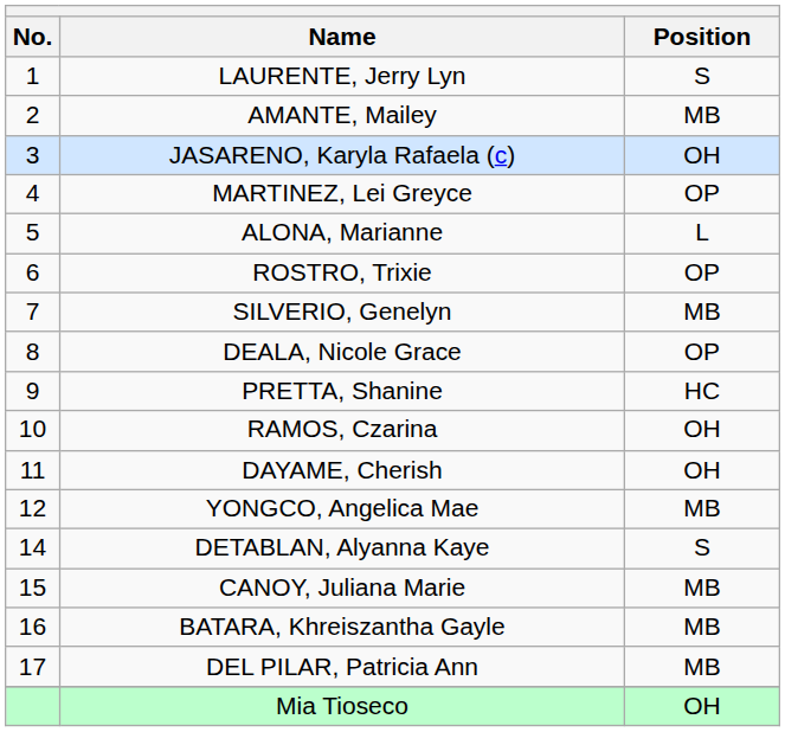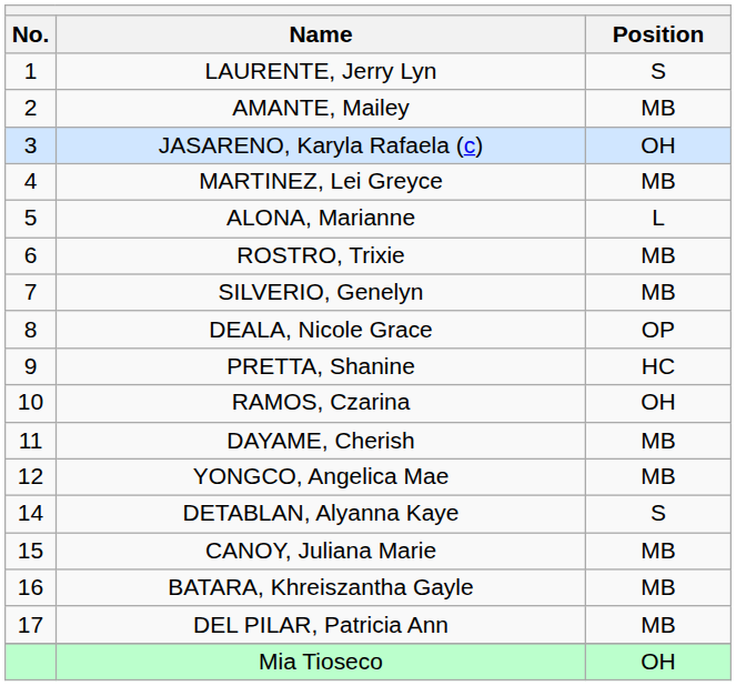MARTINEZ, Lei Greyce | Position: OP -> MB
ROSTRO, Trixie | Position: OP -> MB
DAYAME, Cherish | Position: OH -> MB
